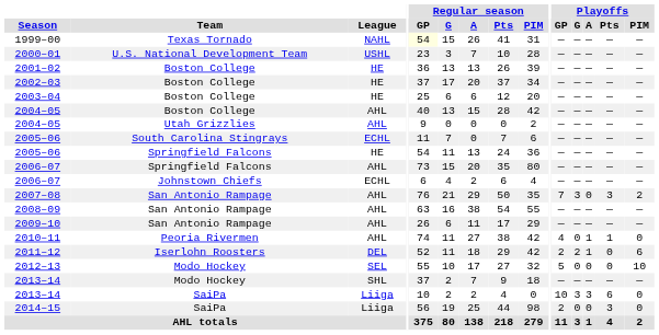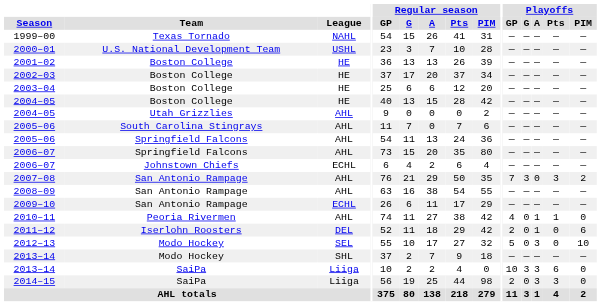1999–00 | Regular season / GP: lightyellow background -> no background
2004–05 / Boston College | League: AHL -> HE
2005–06 / South Carolina Stingrays | League: ECHL -> AHL
2005–06 / Springfield Falcons | League: HE -> AHL
2009–10 | League: AHL -> ECHL
2011–12 | Playoffs / G: 2 -> 0
2012–13 | Playoffs / A: 0 -> 3
2014–15 | Playoffs / A: 0 -> 3
